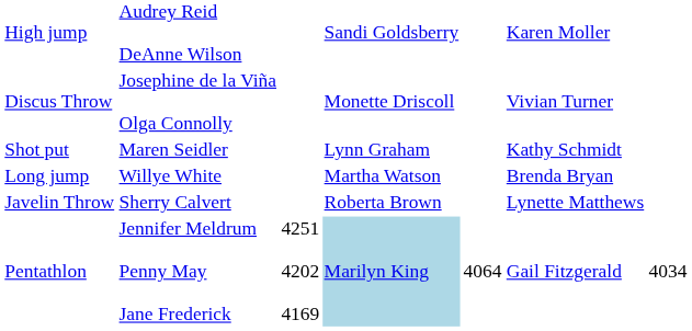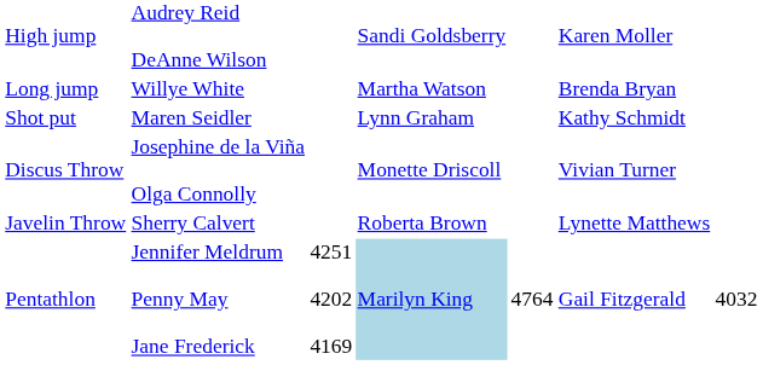rows swapped: Long jump <-> Discus Throw
Pentathlon | column 5: 4064 -> 4764
Pentathlon | column 7: 4034 -> 4032
